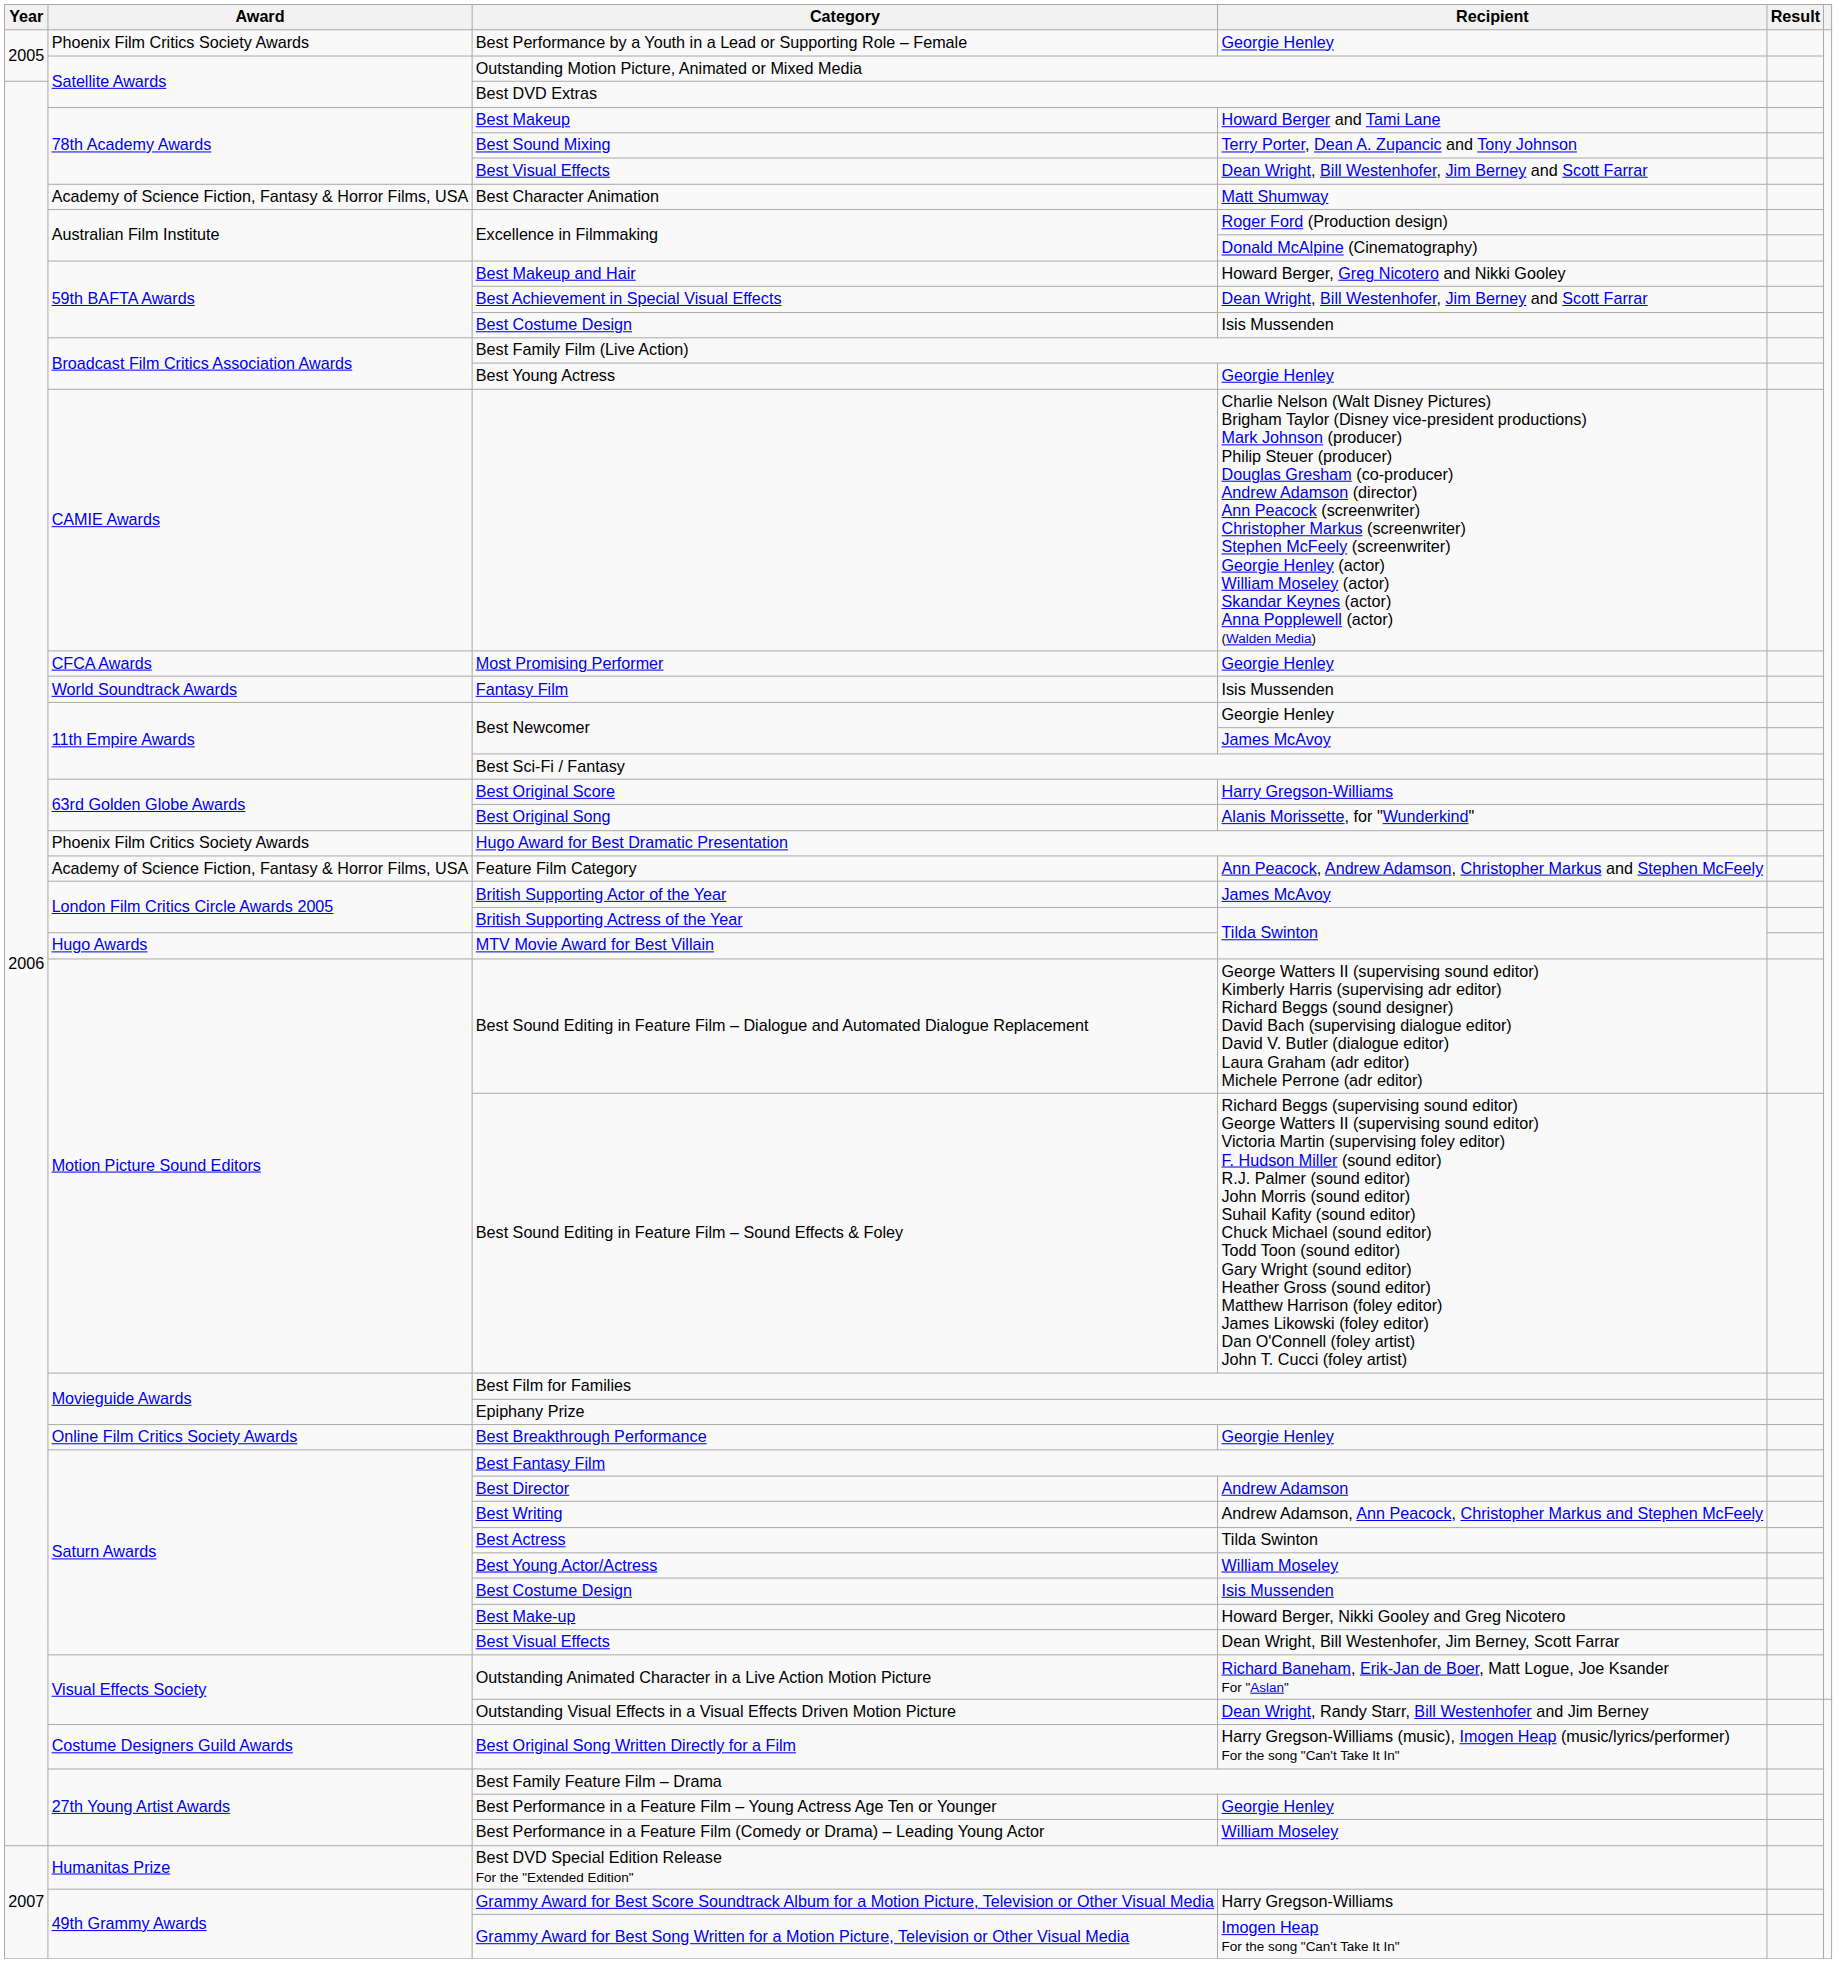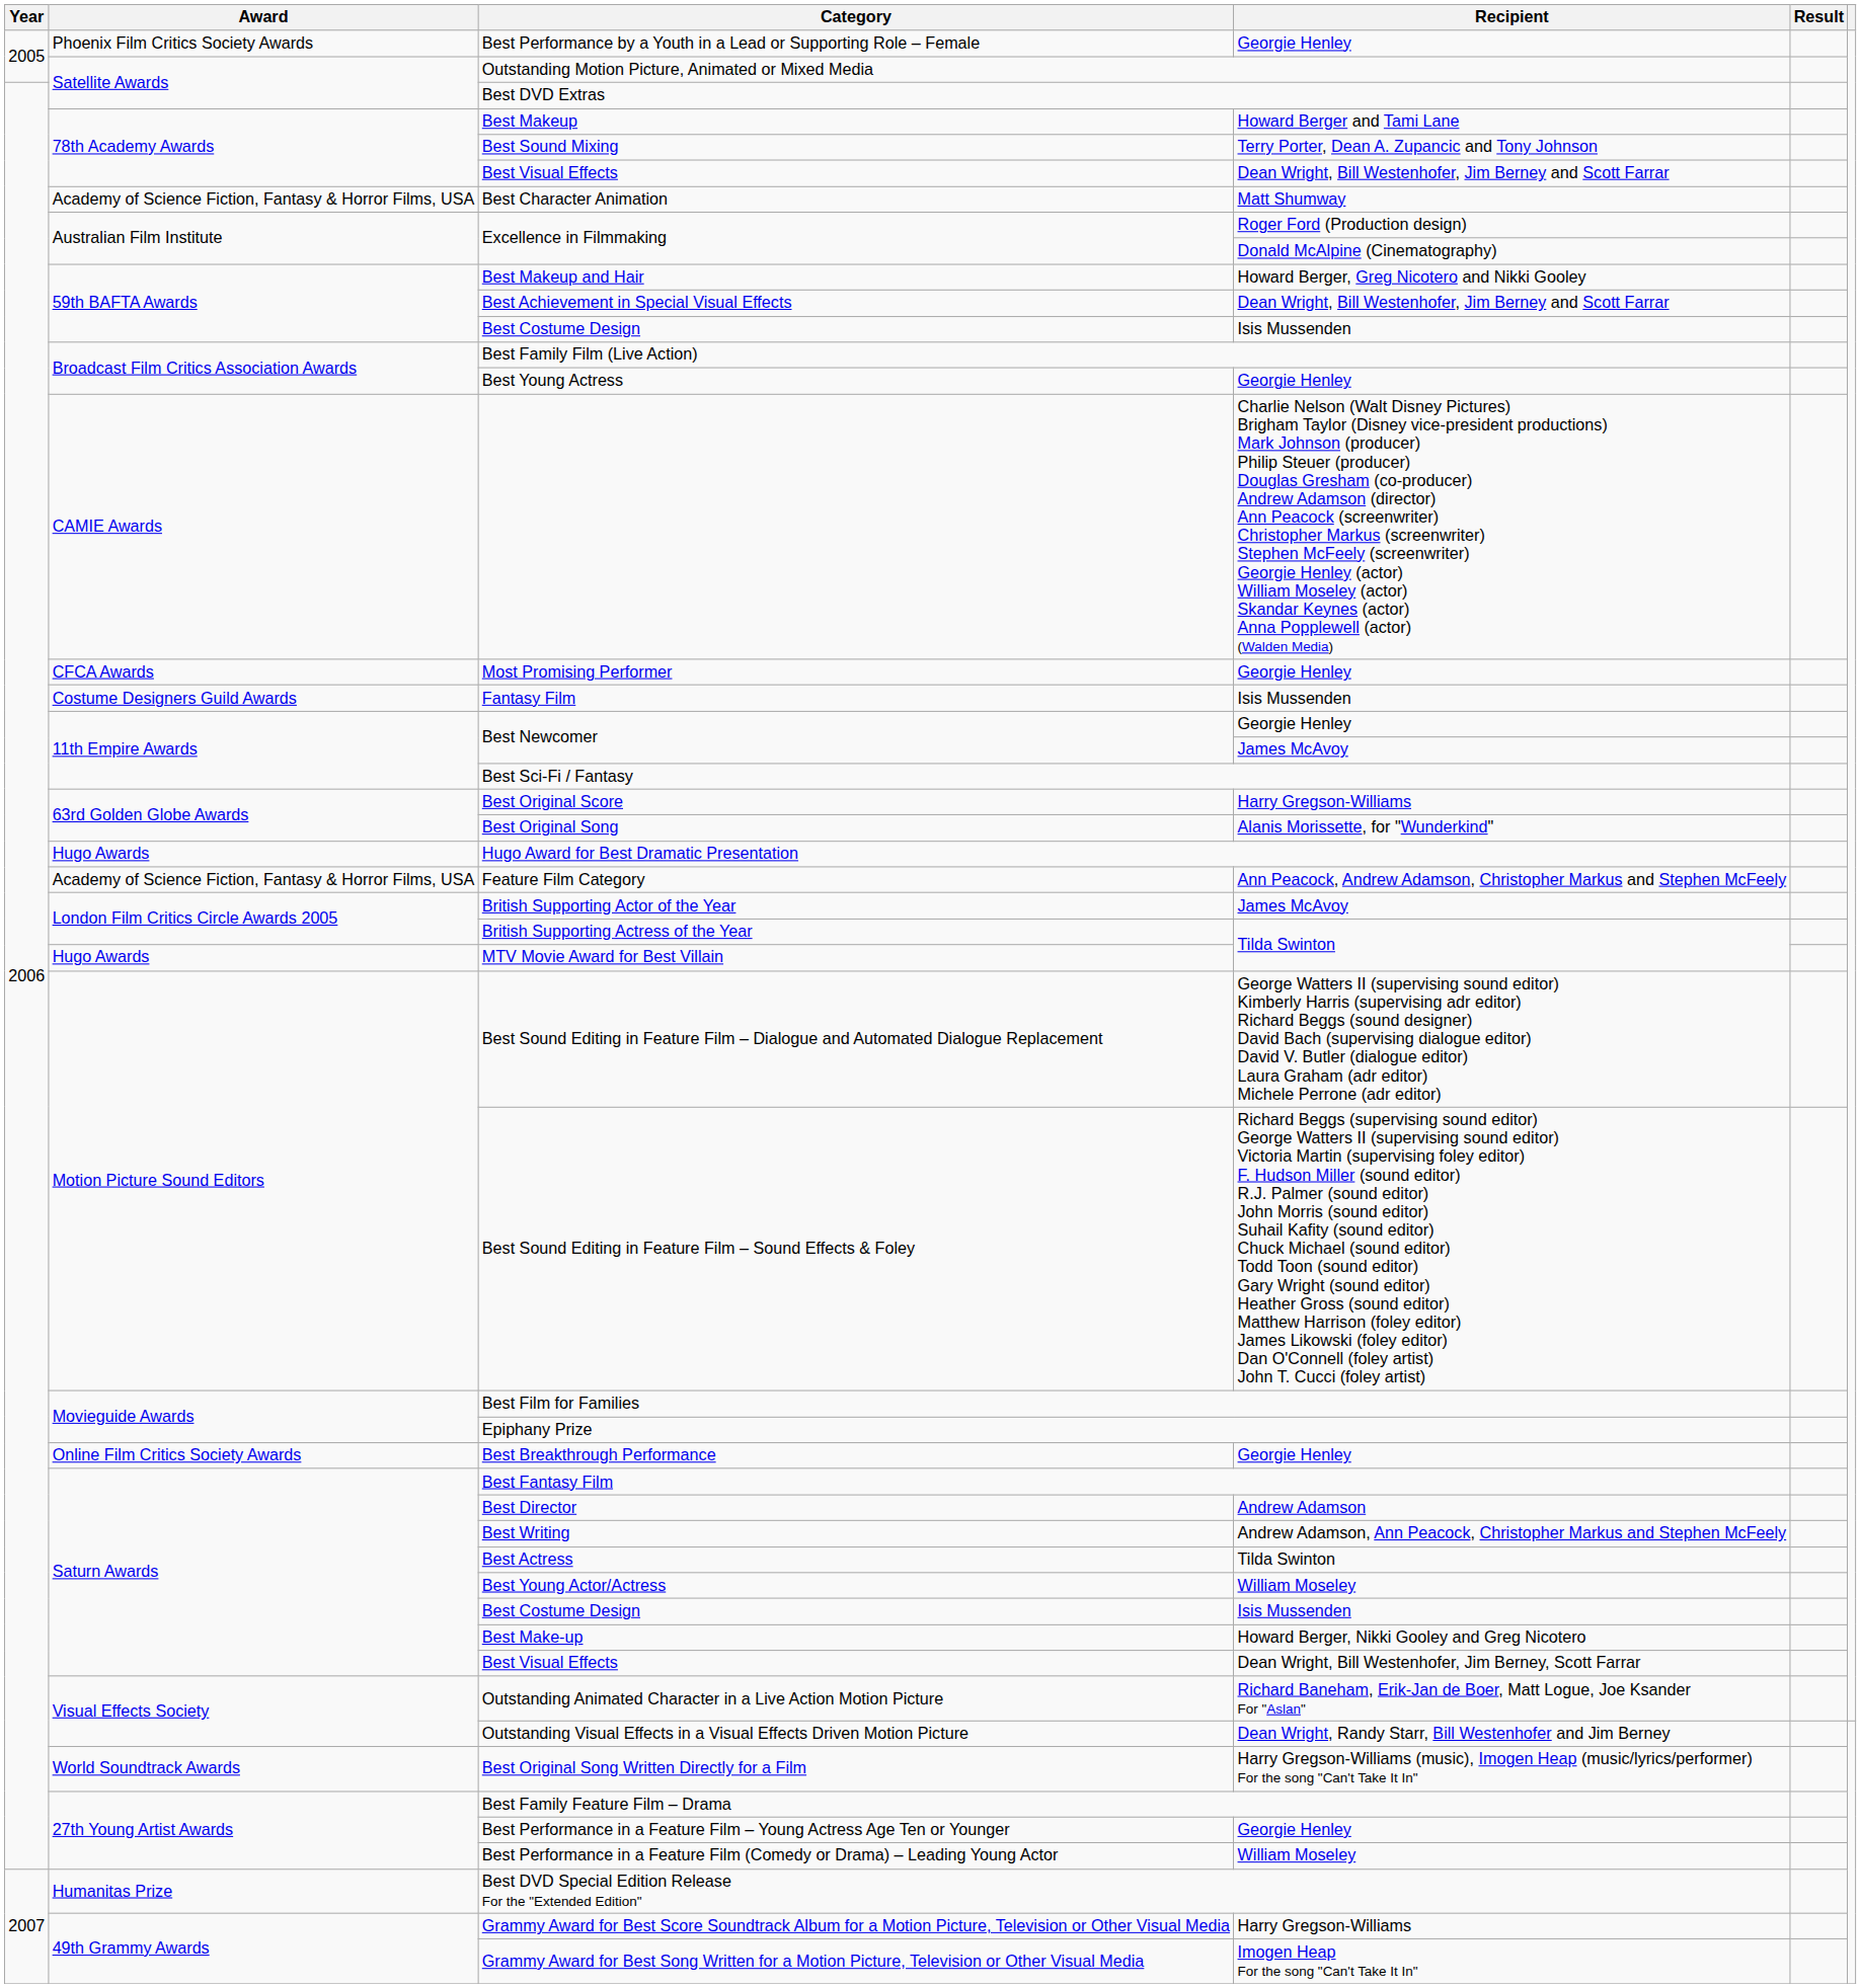Fantasy Film | Award: World Soundtrack Awards -> Costume Designers Guild Awards
Hugo Award for Best Dramatic Presentation | Award: Phoenix Film Critics Society Awards -> Hugo Awards
Best Original Song Written Directly for a Film | Award: Costume Designers Guild Awards -> World Soundtrack Awards
